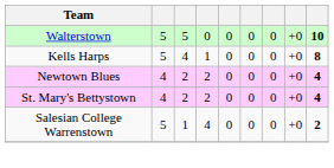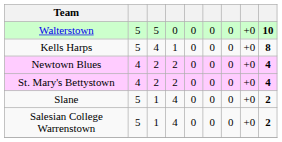+ row: Slane | 5 | 1 | 4 | 0 | 0 | 0 | +0 | 2
